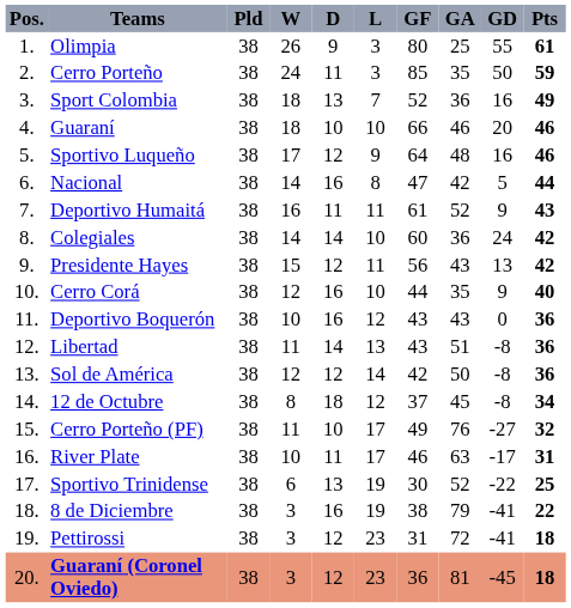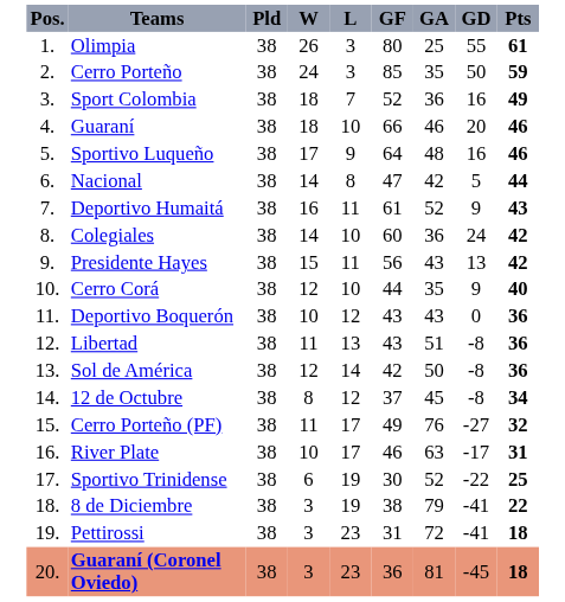- column: D | 9 | 11 | 13 | 10 | 12 | 16 | 11 | 14 | 12 | 16 | 16 | 14 | 12 | 18 | 10 | 11 | 13 | 16 | 12 | 12
